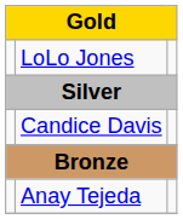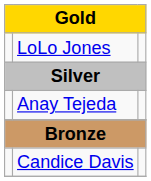rows swapped: Candice Davis <-> Anay Tejeda
